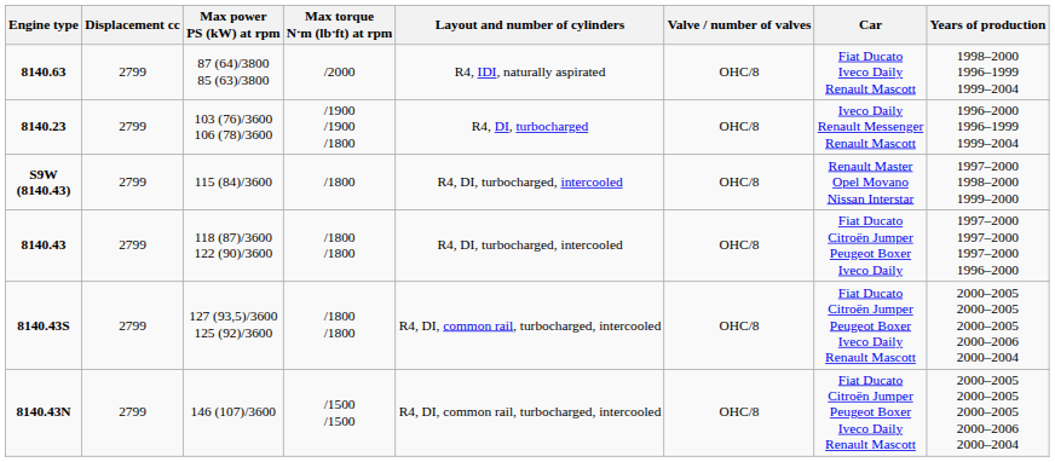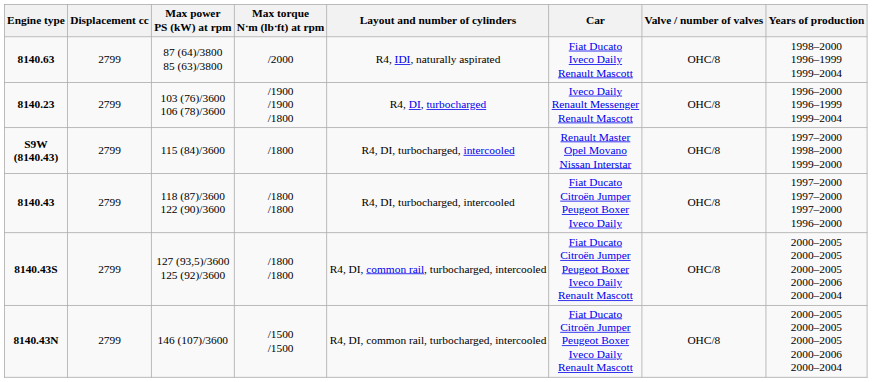columns swapped: Valve / number of valves <-> Car
